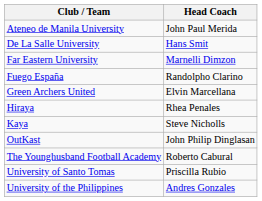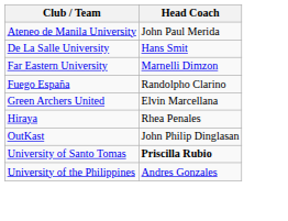- row: Kaya | Steve Nicholls
- row: The Younghusband Football Academy | Roberto Cabural
University of Santo Tomas | Head Coach: normal -> bold
